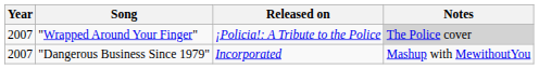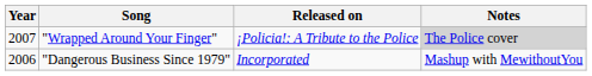"Dangerous Business Since 1979" | Year: 2007 -> 2006
